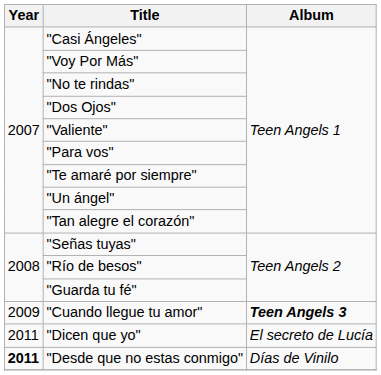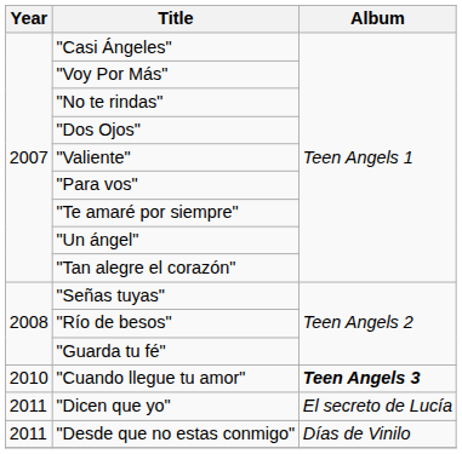"Cuando llegue tu amor" | Year: 2009 -> 2010
"Desde que no estas conmigo" | Year: bold -> normal
